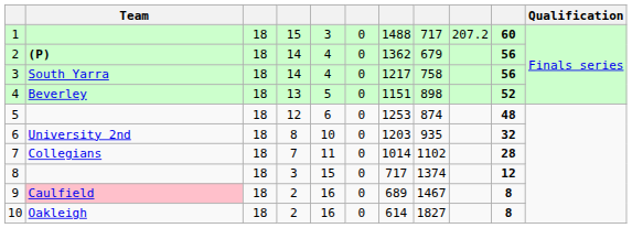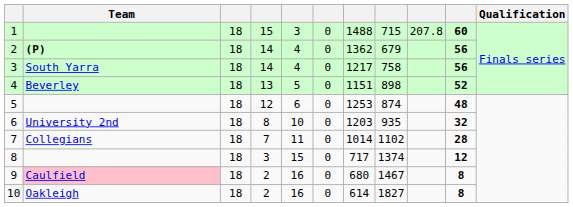1 | column 8: 717 -> 715
1 | column 9: 207.2 -> 207.8
9 | column 7: 689 -> 680
